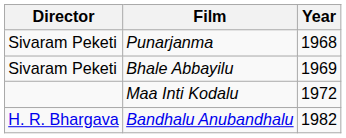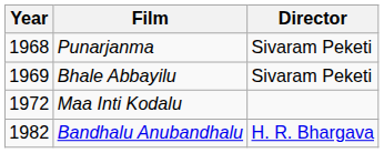columns swapped: Year <-> Director
